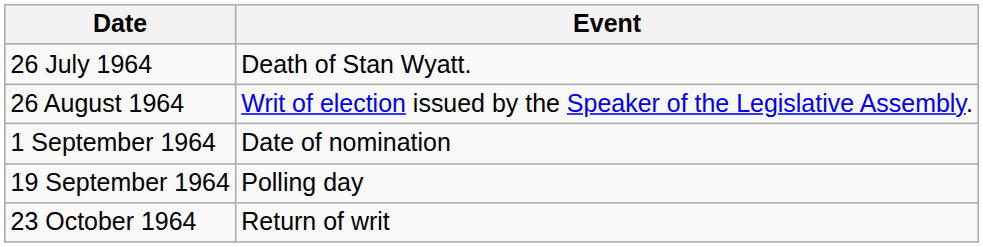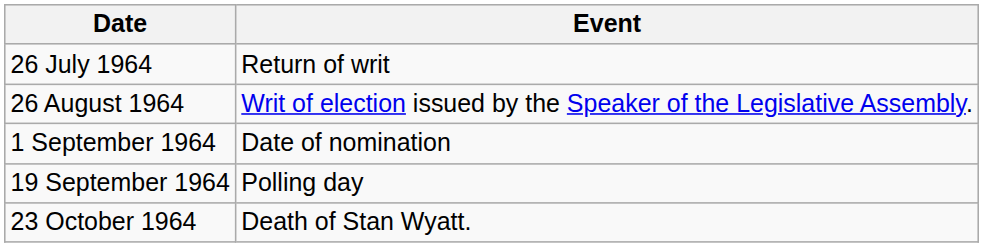26 July 1964 | Event: Death of Stan Wyatt. -> Return of writ
23 October 1964 | Event: Return of writ -> Death of Stan Wyatt.
